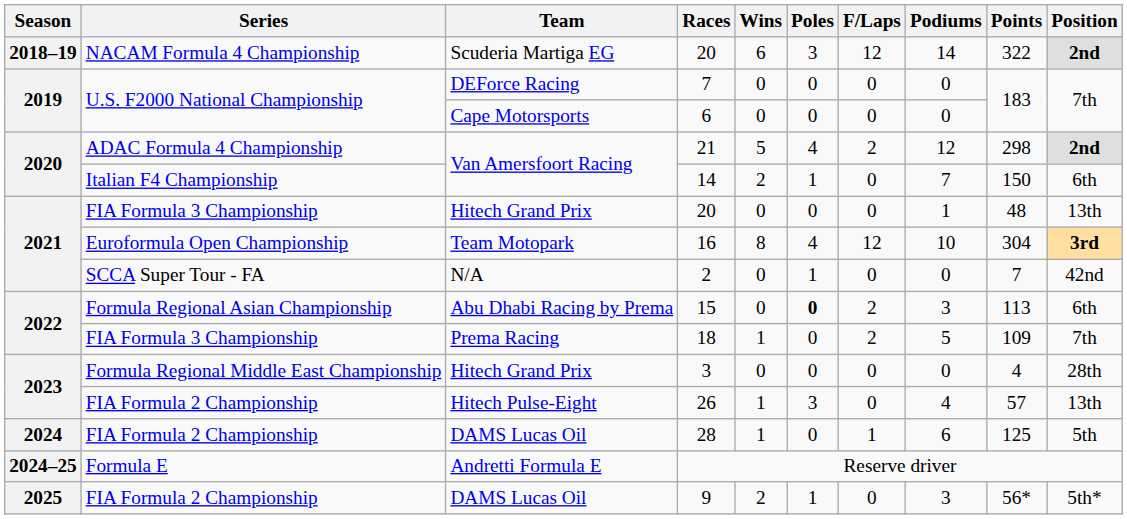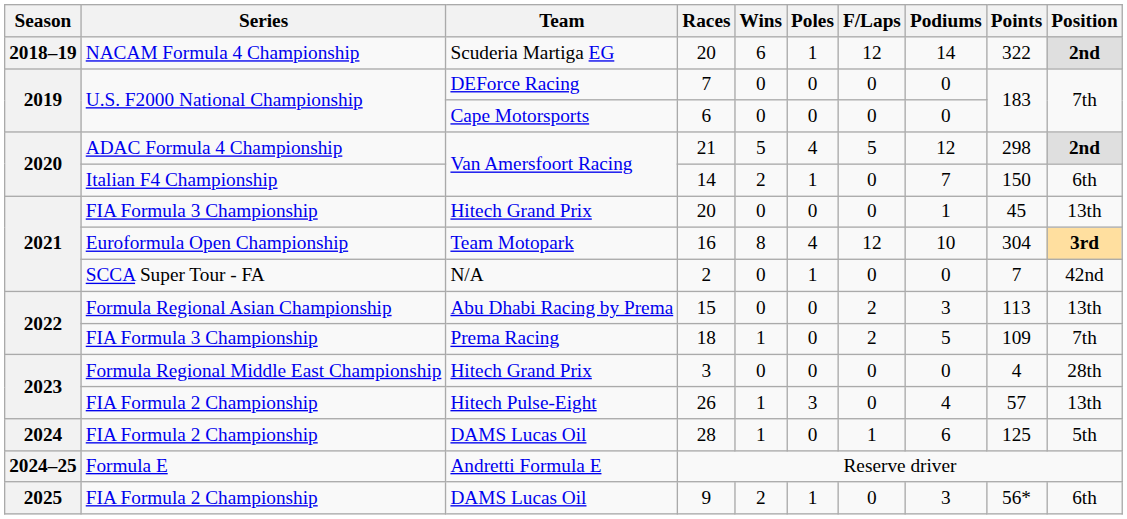Scuderia Martiga EG / 20 | Poles: 3 -> 1
21 | F/Laps: 2 -> 5
Hitech Grand Prix / 20 | Points: 48 -> 45
15 | Poles: bold -> normal
15 | Position: 6th -> 13th
9 | Position: 5th* -> 6th
